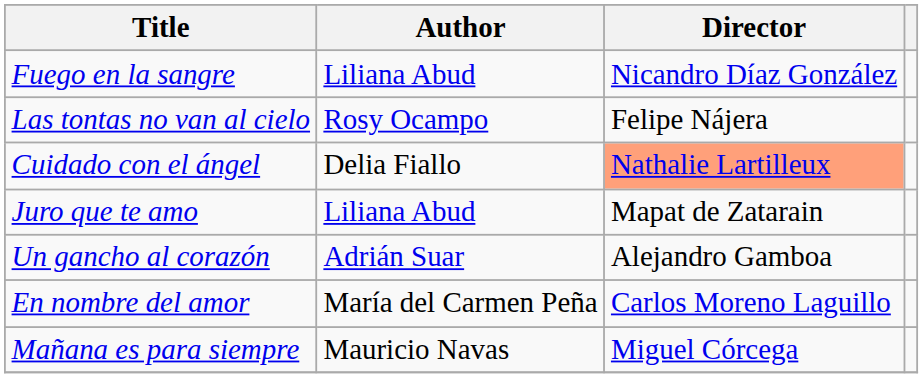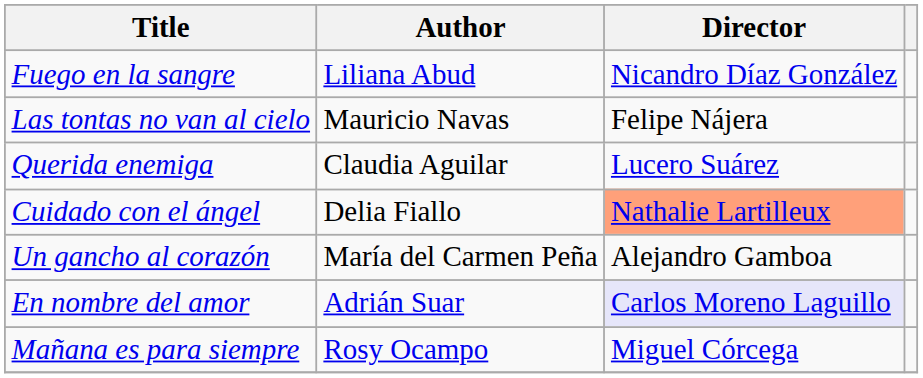Las tontas no van al cielo | Author: Rosy Ocampo -> Mauricio Navas
+ row: Querida enemiga | Claudia Aguilar | Lucero Suárez
- row: Juro que te amo | Liliana Abud | Mapat de Zatarain
Un gancho al corazón | Author: Adrián Suar -> María del Carmen Peña
En nombre del amor | Author: María del Carmen Peña -> Adrián Suar
En nombre del amor | Director: no background -> lavender background
Mañana es para siempre | Author: Mauricio Navas -> Rosy Ocampo
